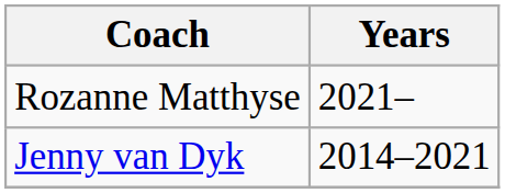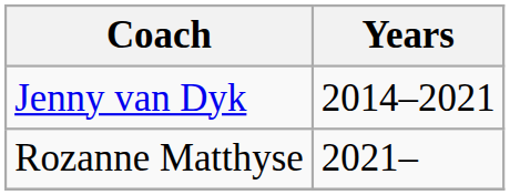rows swapped: Jenny van Dyk <-> Rozanne Matthyse
